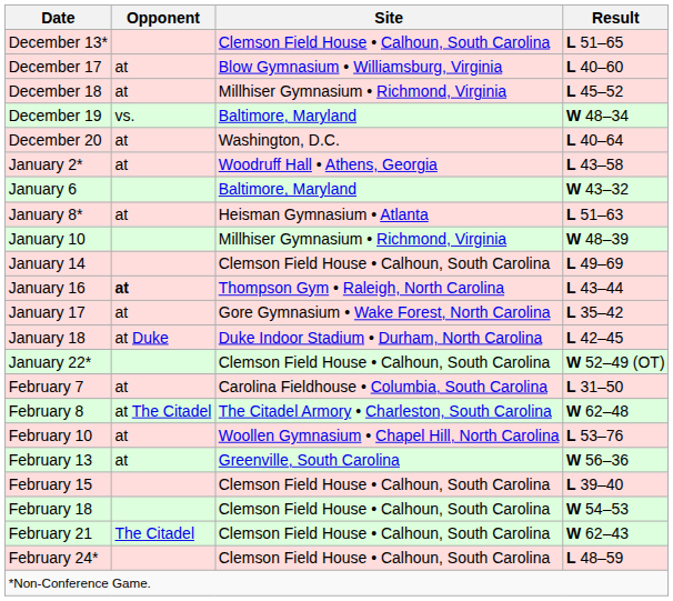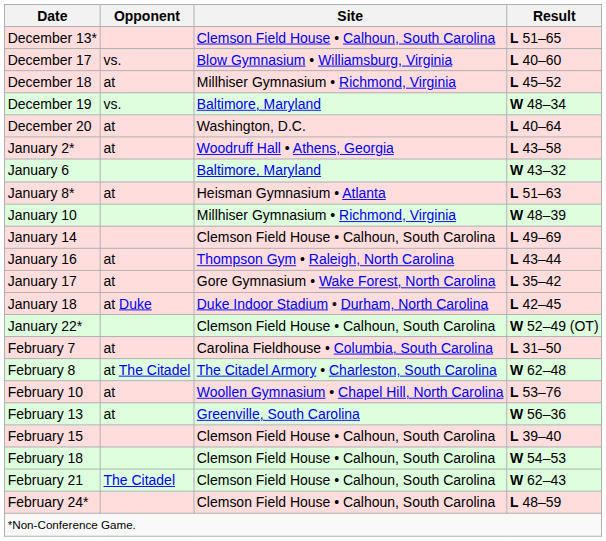December 17 | Opponent: at -> vs.
January 16 | Opponent: bold -> normal
